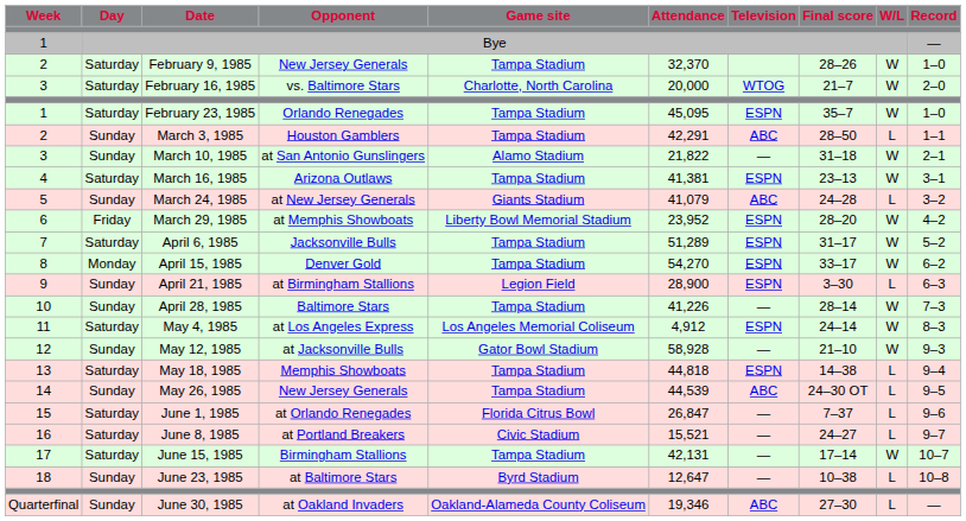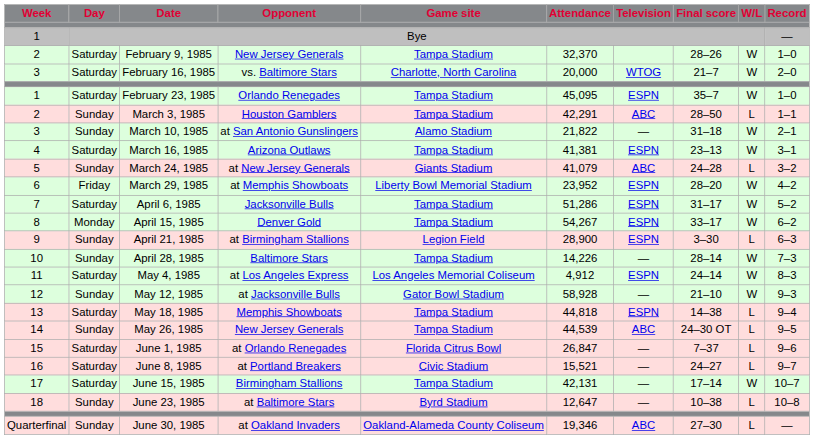April 6, 1985 | Attendance: 51,289 -> 51,286
April 15, 1985 | Attendance: 54,270 -> 54,267
April 28, 1985 | Attendance: 41,226 -> 14,226
